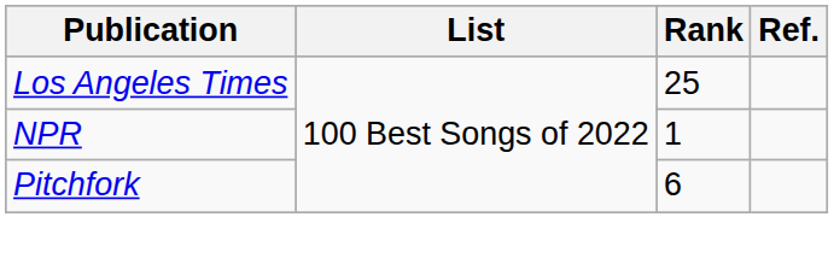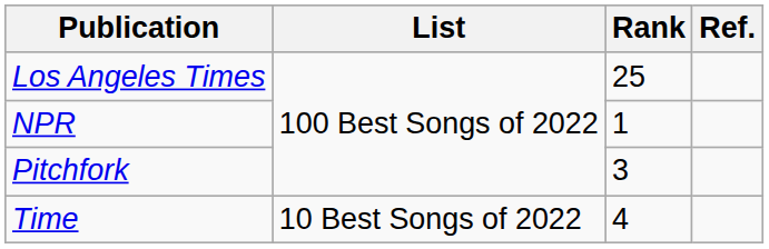Pitchfork | Rank: 6 -> 3
+ row: Time | 10 Best Songs of 2022 | 4
